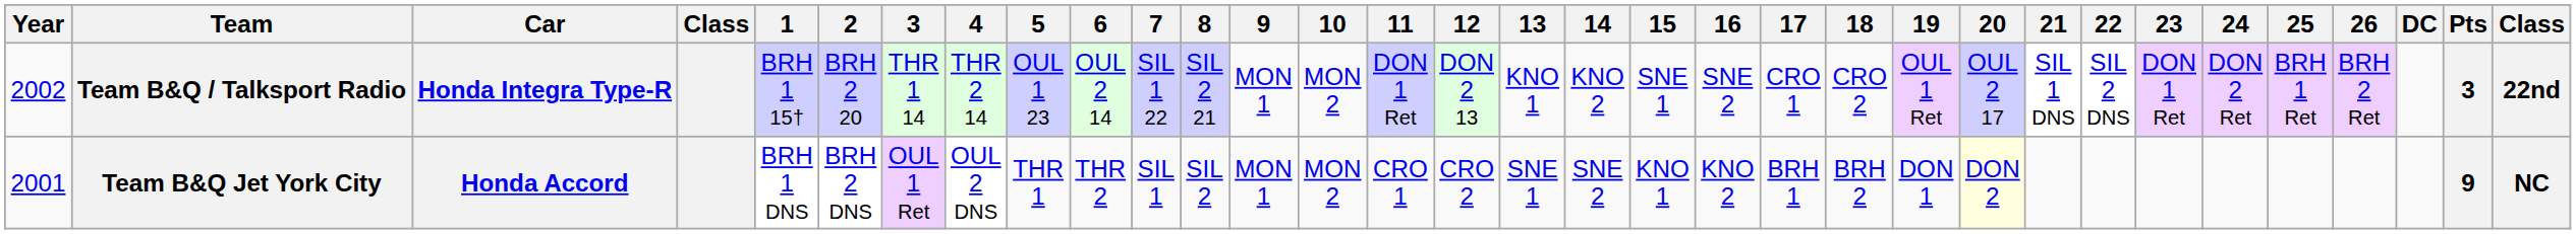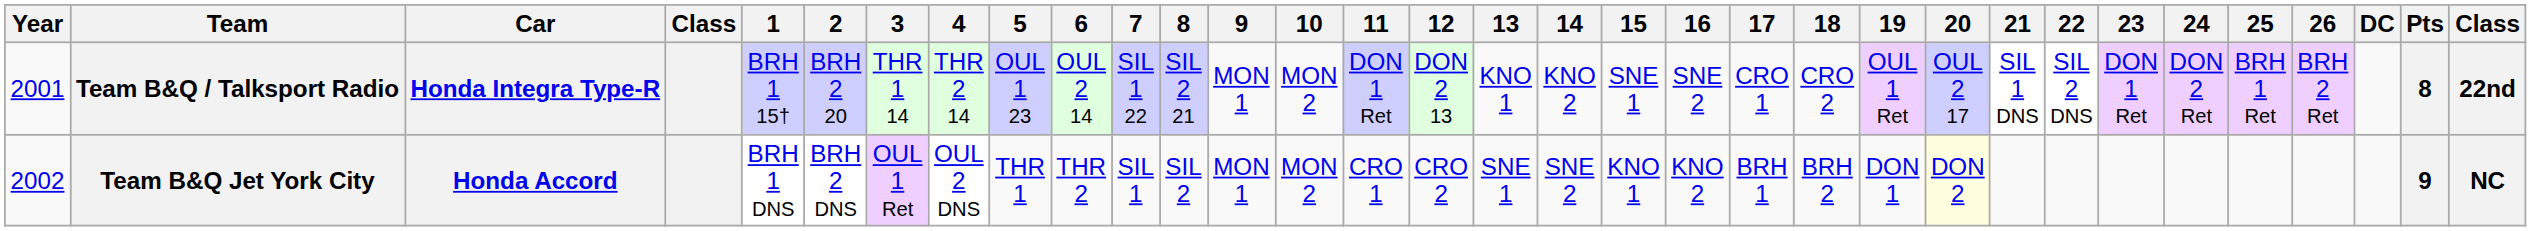Team B&Q / Talksport Radio | Year: 2002 -> 2001
Team B&Q / Talksport Radio | Pts: 3 -> 8
Team B&Q Jet York City | Year: 2001 -> 2002
